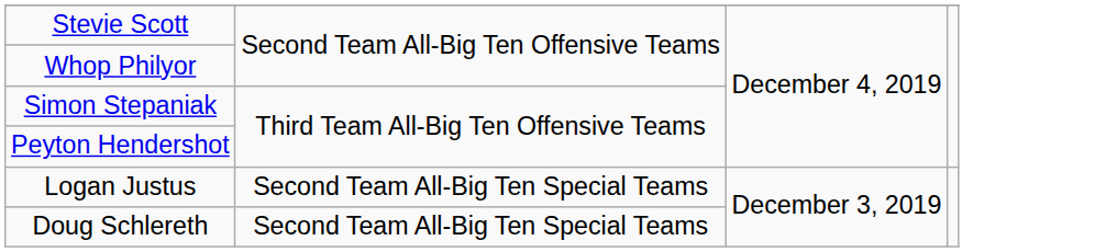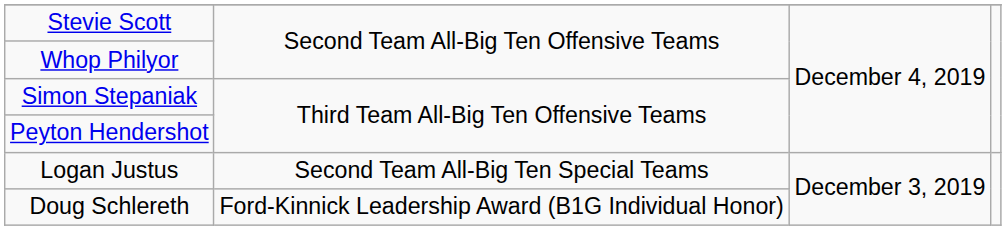Doug Schlereth | column 2: Second Team All-Big Ten Special Teams -> Ford-Kinnick Leadership Award (B1G Individual Honor)
